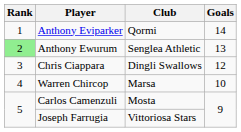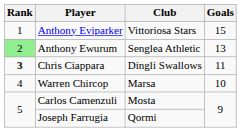Anthony Eviparker | Club: Qormi -> Vittoriosa Stars
Anthony Eviparker | Goals: 14 -> 15
Chris Ciappara | Rank: normal -> bold
Chris Ciappara | Goals: 12 -> 11
Joseph Farrugia | Club: Vittoriosa Stars -> Qormi
